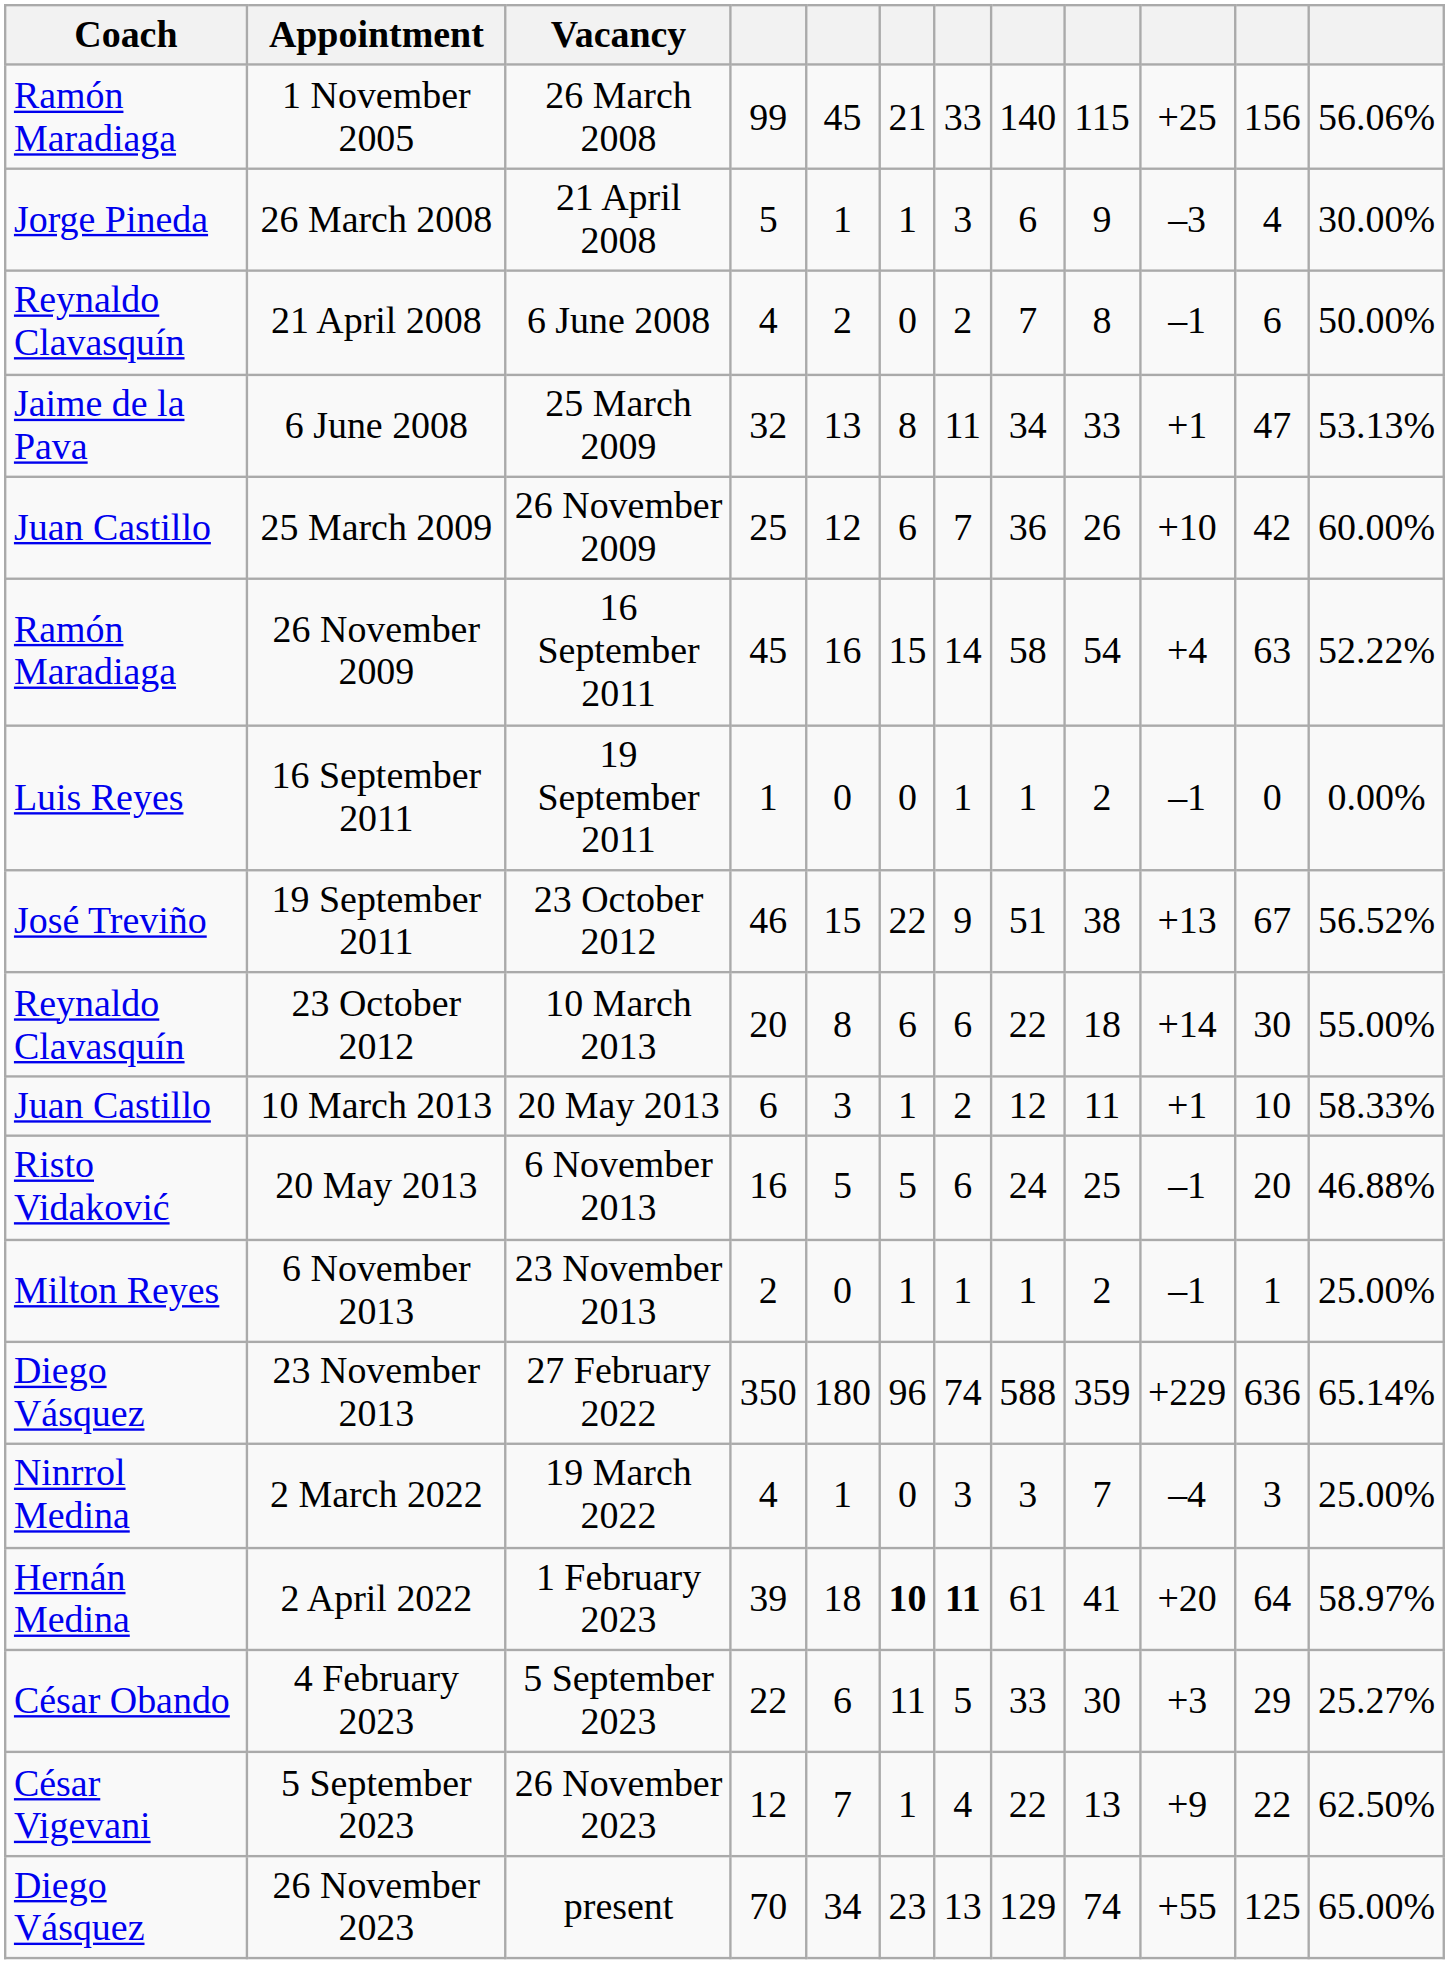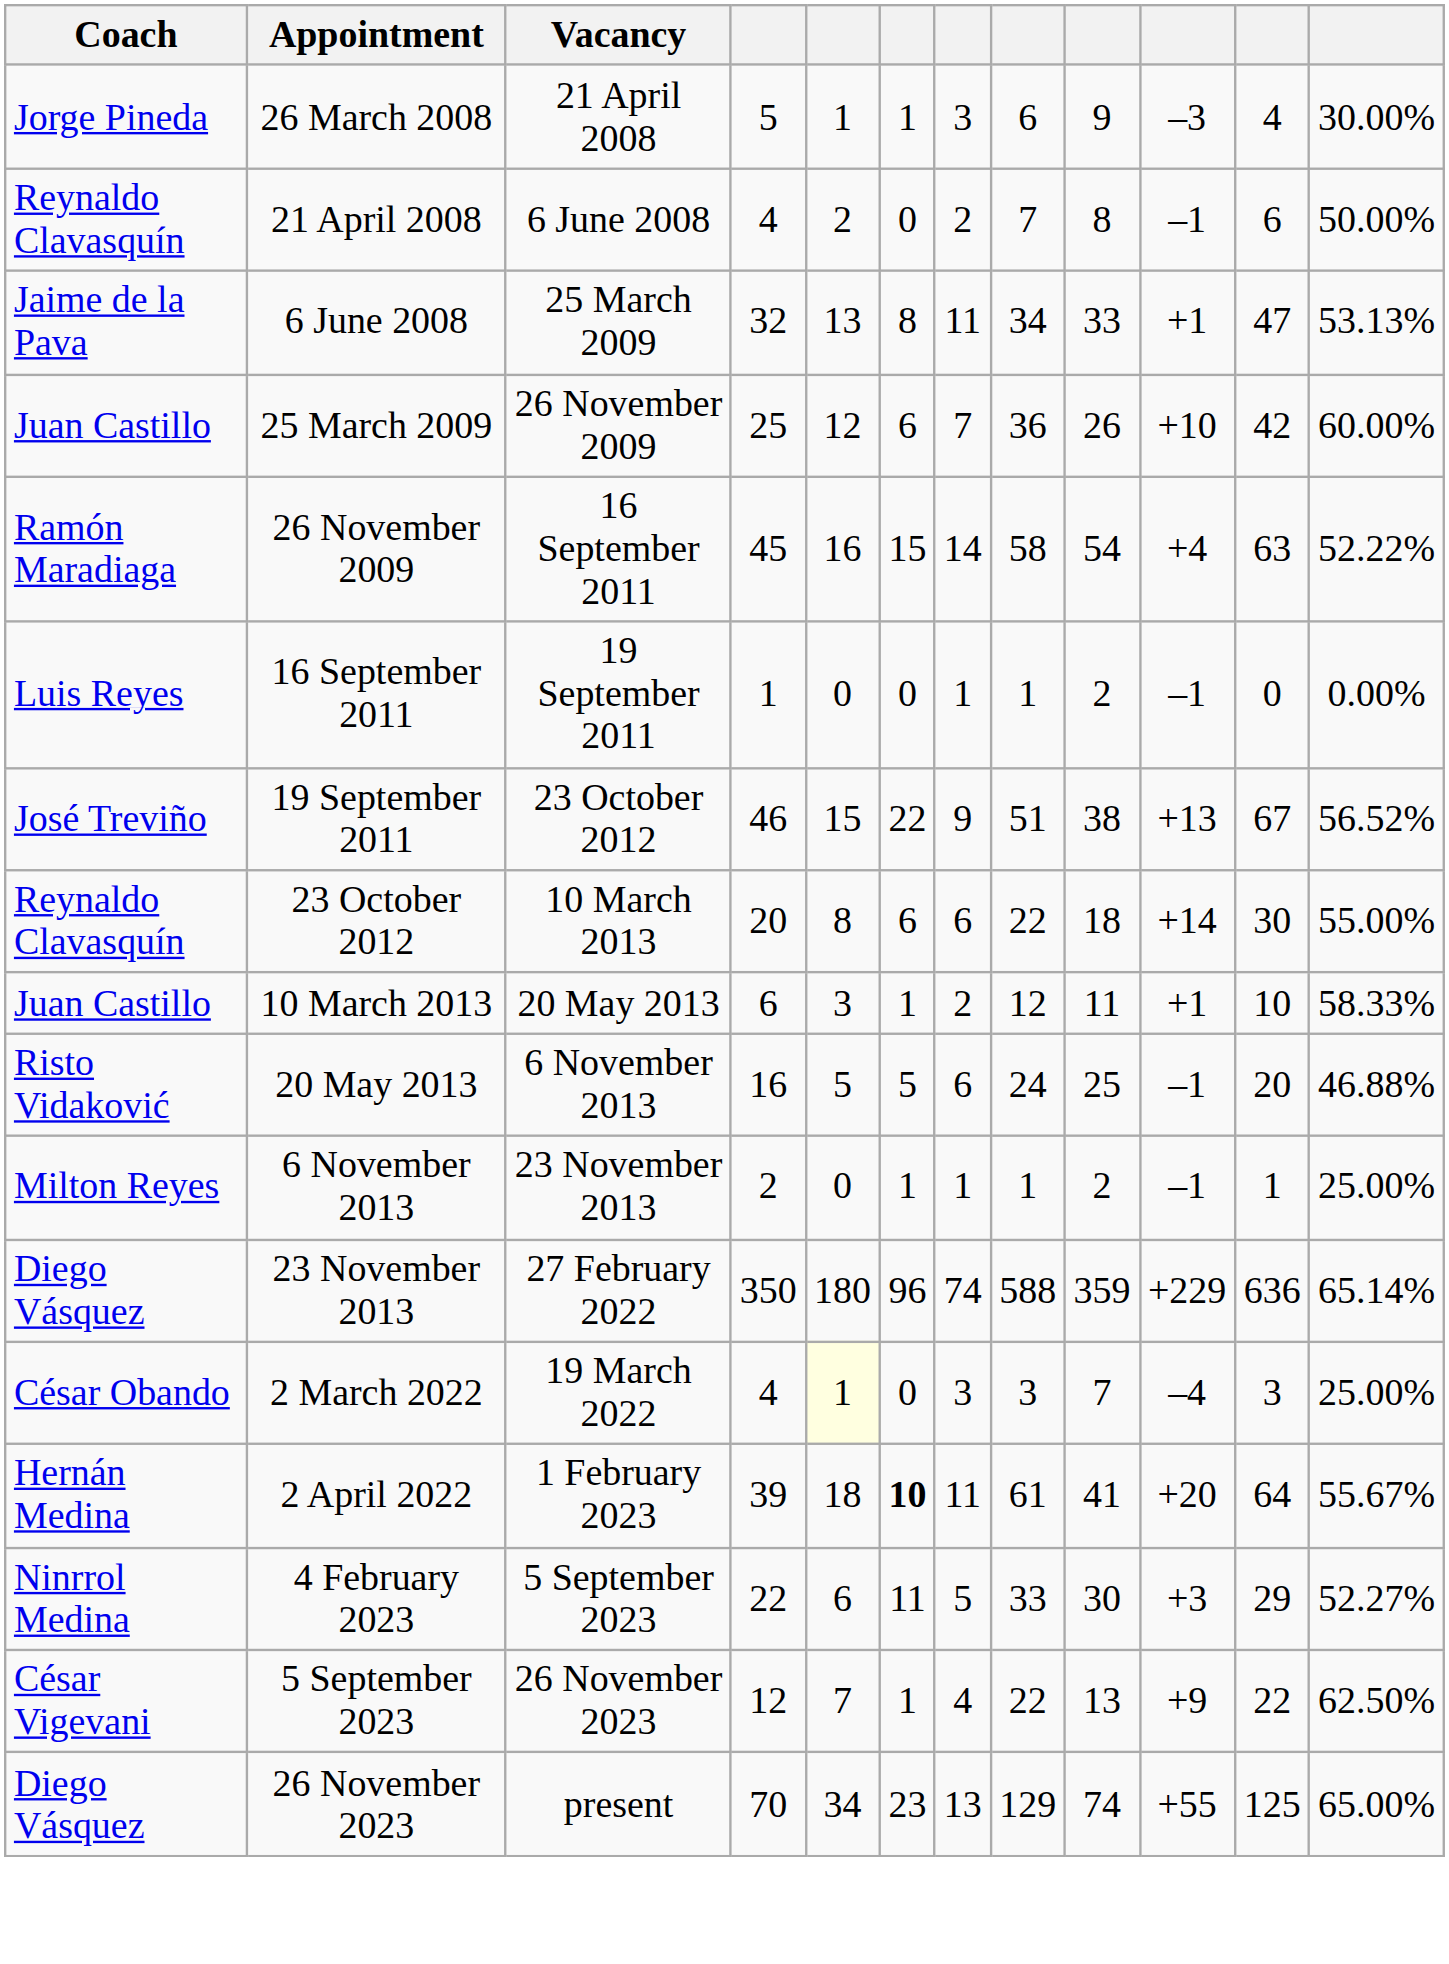- row: Ramón Maradiaga | 1 November 2005 | 26 March 2008 | 99 | 45 | 21 | 33 | 140 | 115 | +25 | 156 | 56.06%
2 March 2022 | Coach: Ninrrol Medina -> César Obando
2 March 2022 | column 5: no background -> lightyellow background
2 April 2022 | column 7: bold -> normal
2 April 2022 | column 12: 58.97% -> 55.67%
4 February 2023 | Coach: César Obando -> Ninrrol Medina
4 February 2023 | column 12: 25.27% -> 52.27%
